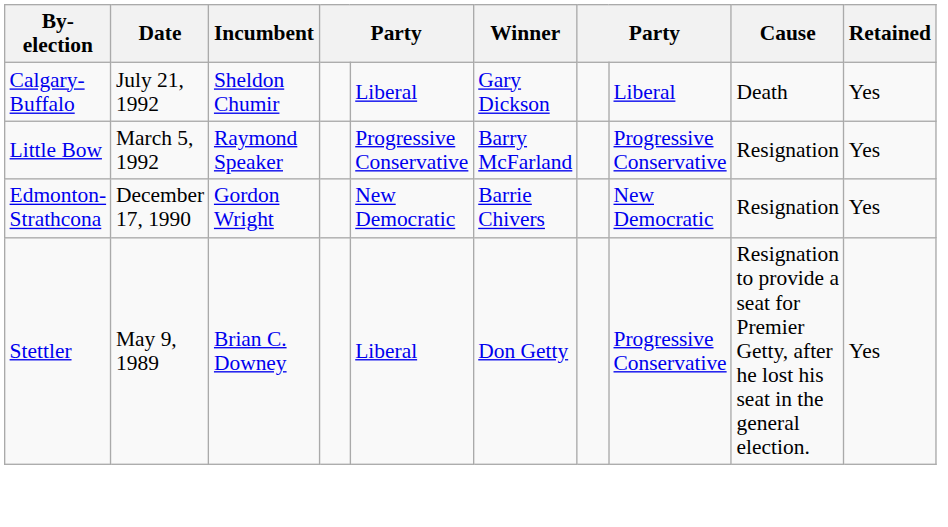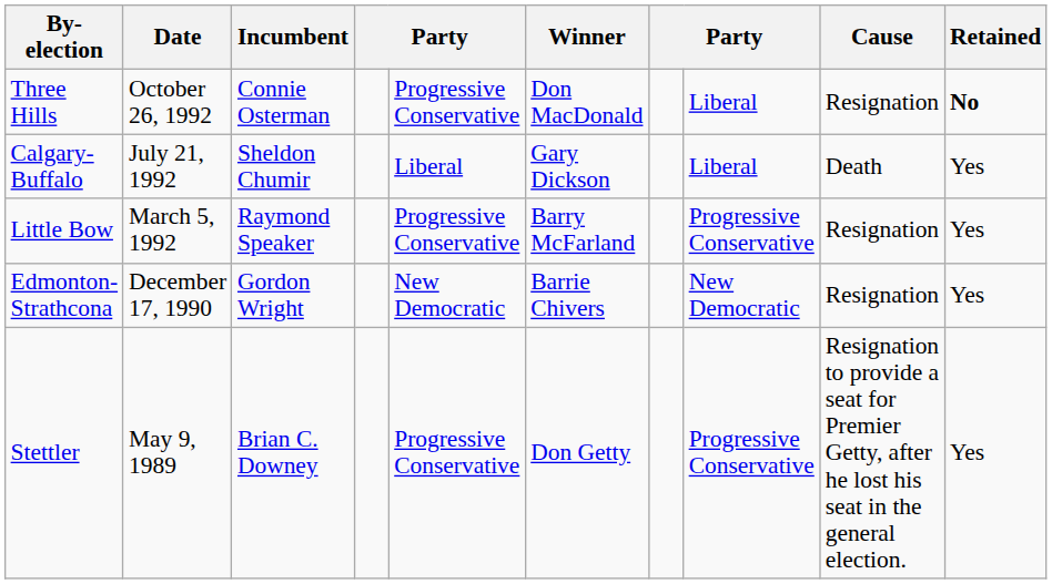+ row: Three Hills | October 26, 1992 | Connie Osterman | Progressive Conservative | Don MacDonald | Liberal | Resignation | No
Stettler | column 5: Liberal -> Progressive Conservative
